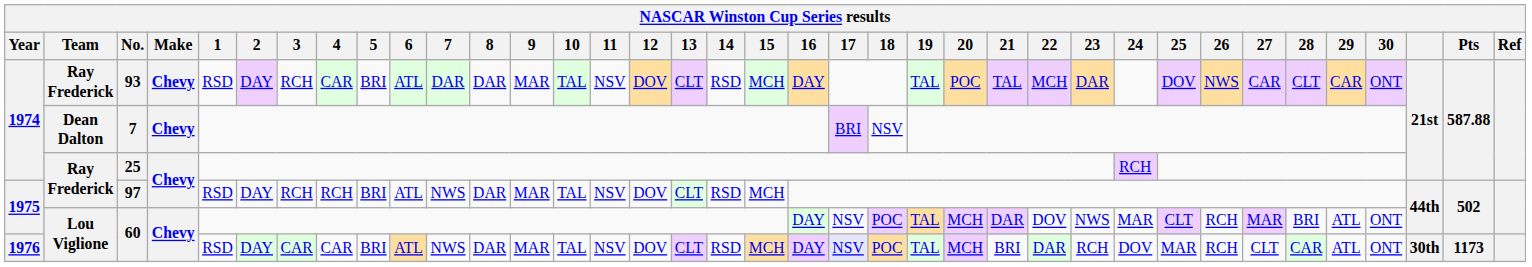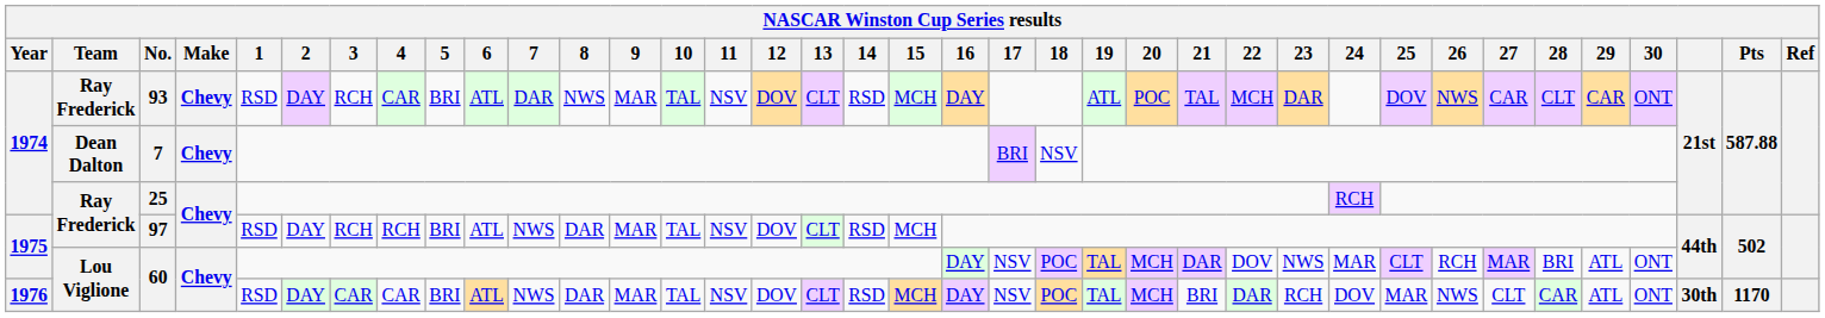93 | 8: DAR -> NWS
93 | 19: TAL -> ATL
1976 / 60 | 17: lavender background -> no background
1976 / 60 | 26: RCH -> NWS
1976 / 60 | Pts: 1173 -> 1170
